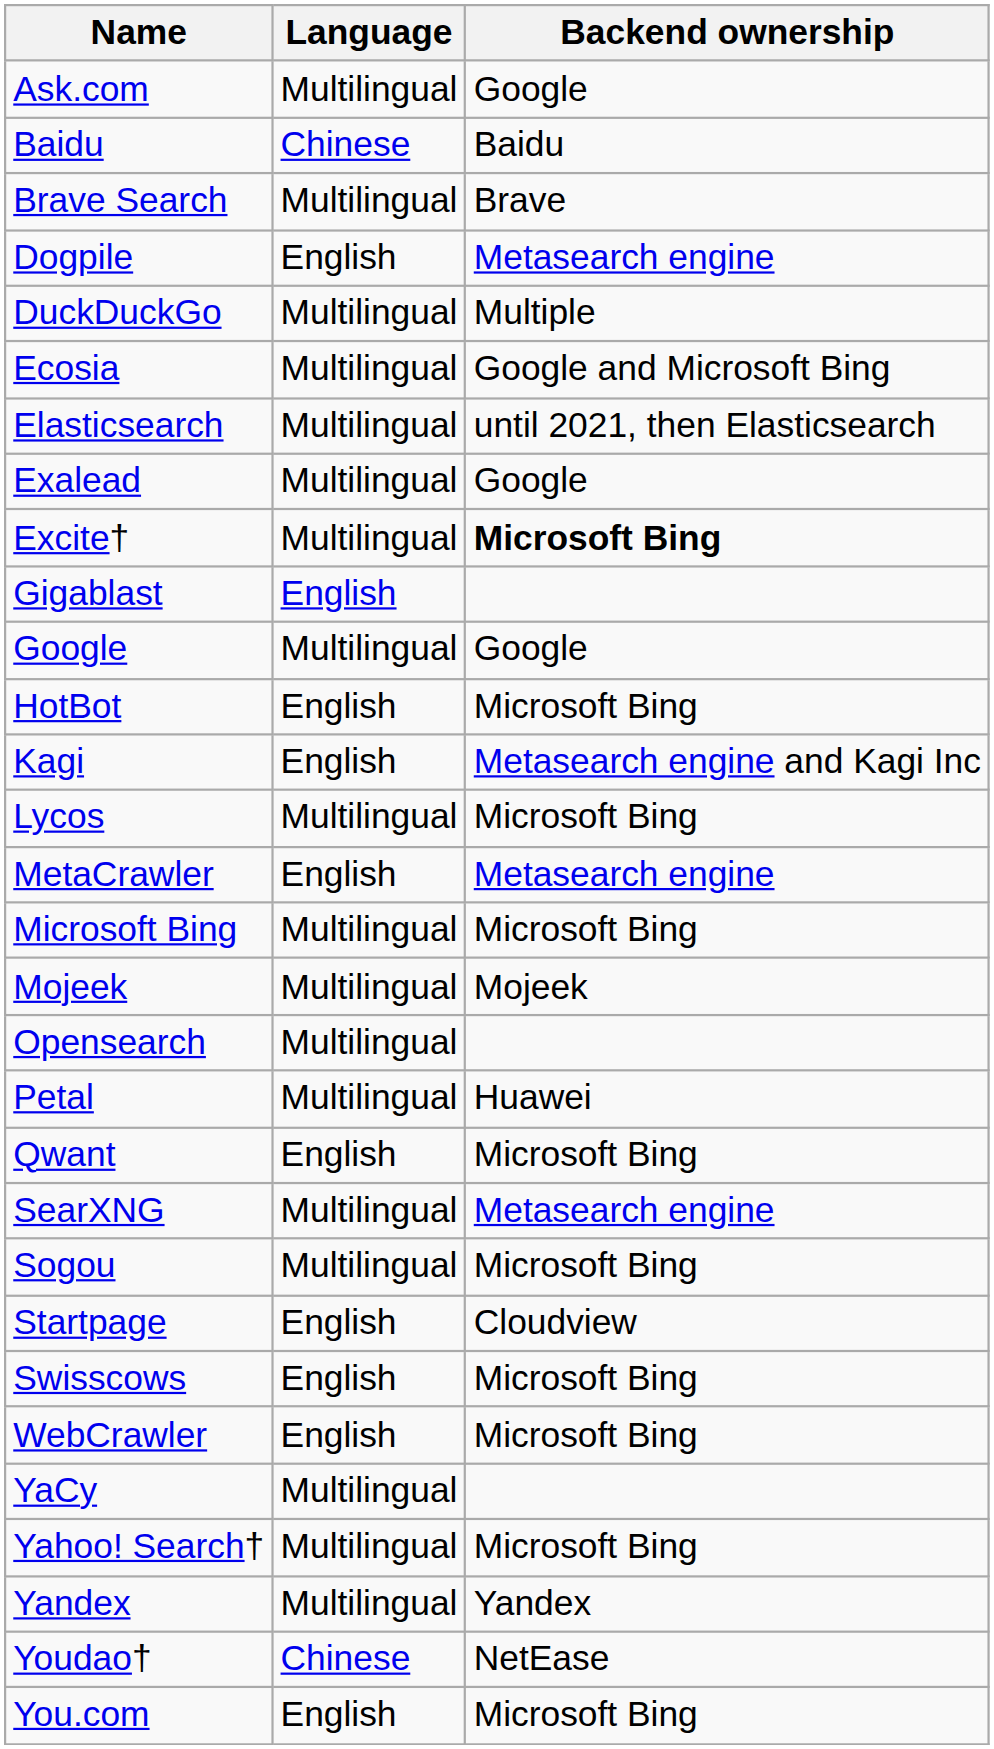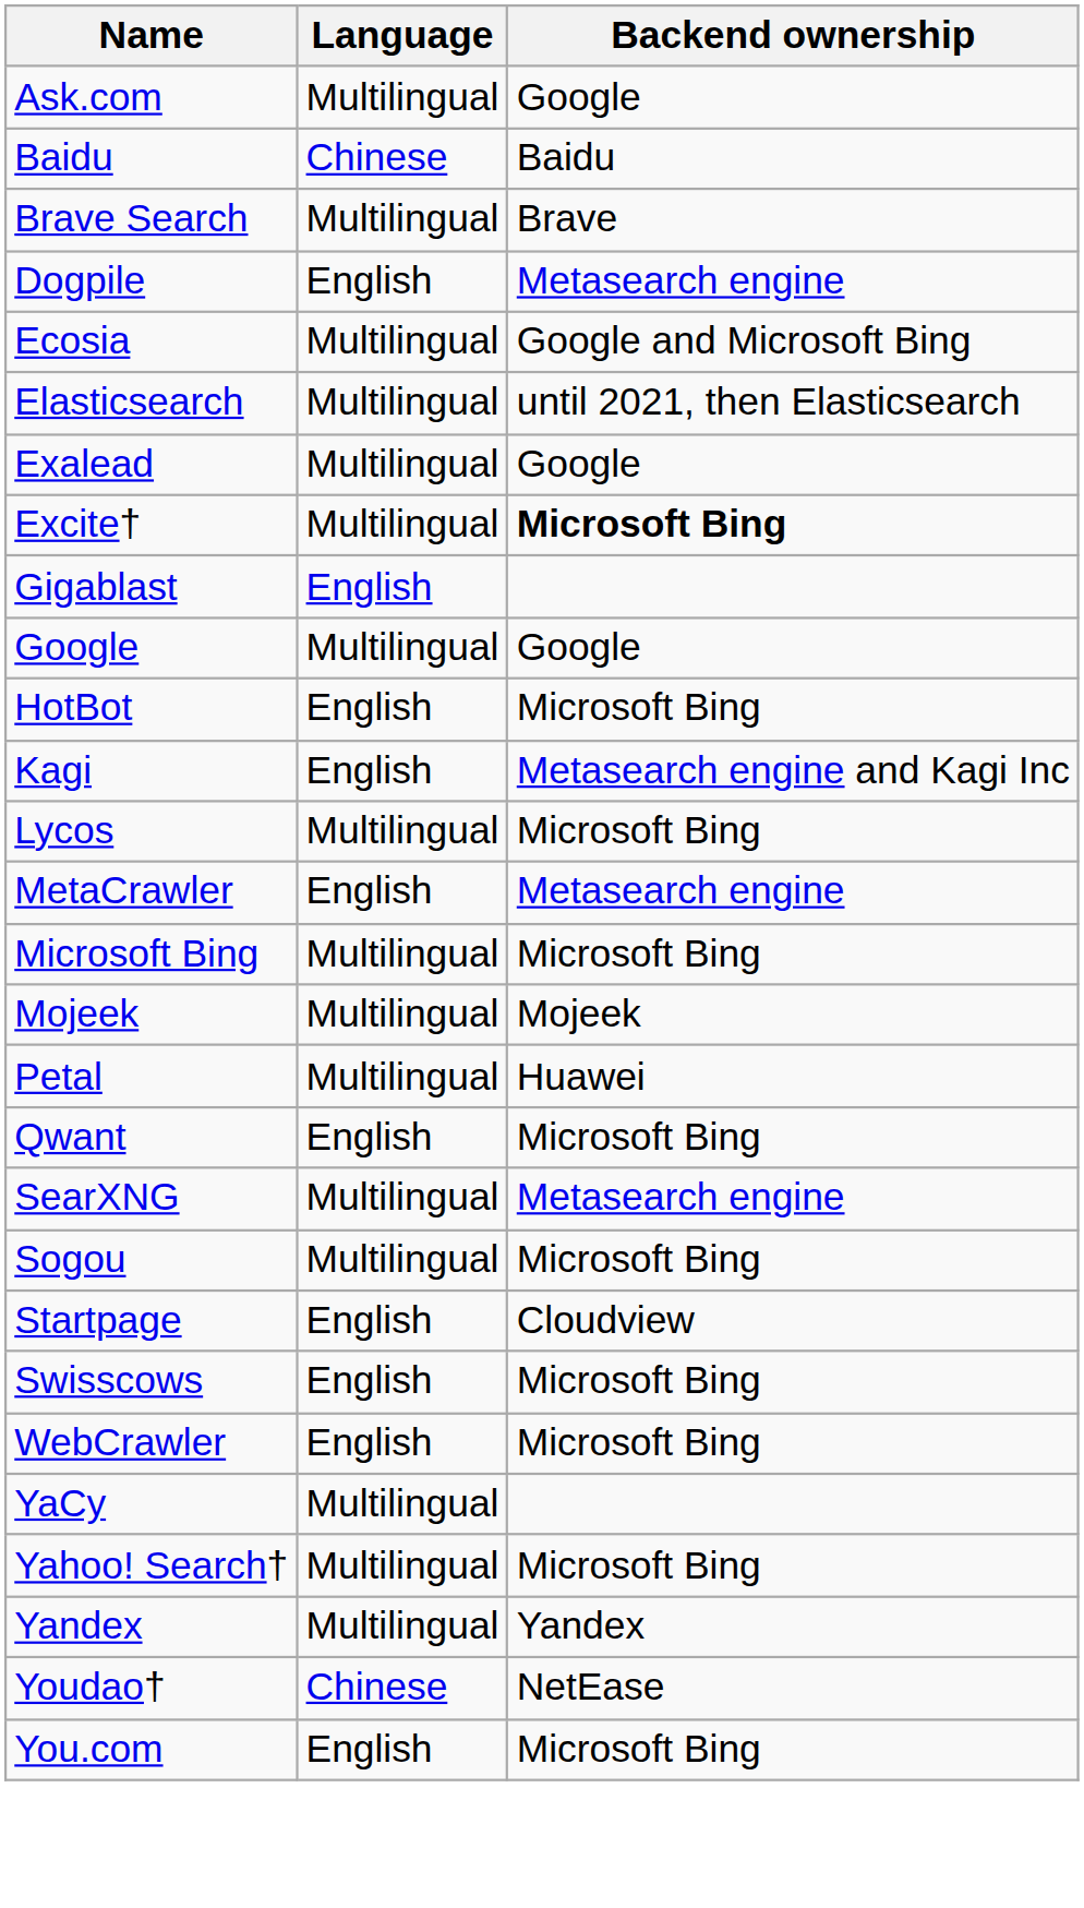- row: DuckDuckGo | Multilingual | Multiple
- row: Opensearch | Multilingual
